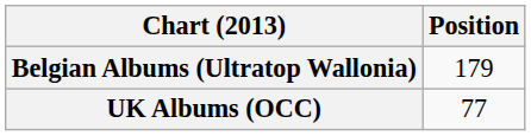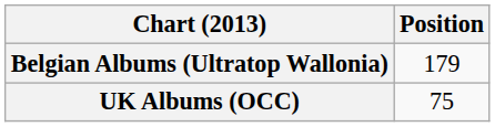UK Albums (OCC) | Position: 77 -> 75
